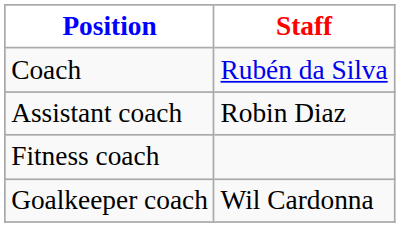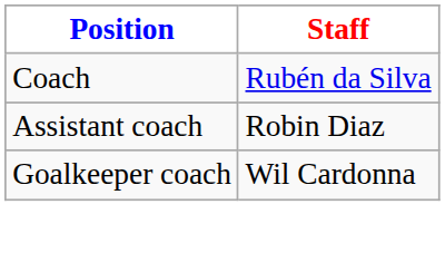- row: Fitness coach
